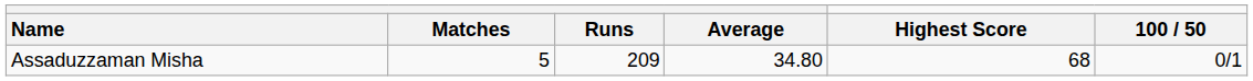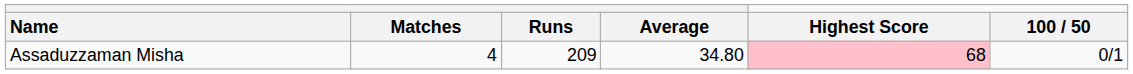Assaduzzaman Misha | Matches: 5 -> 4
Assaduzzaman Misha | Highest Score: no background -> pink background
